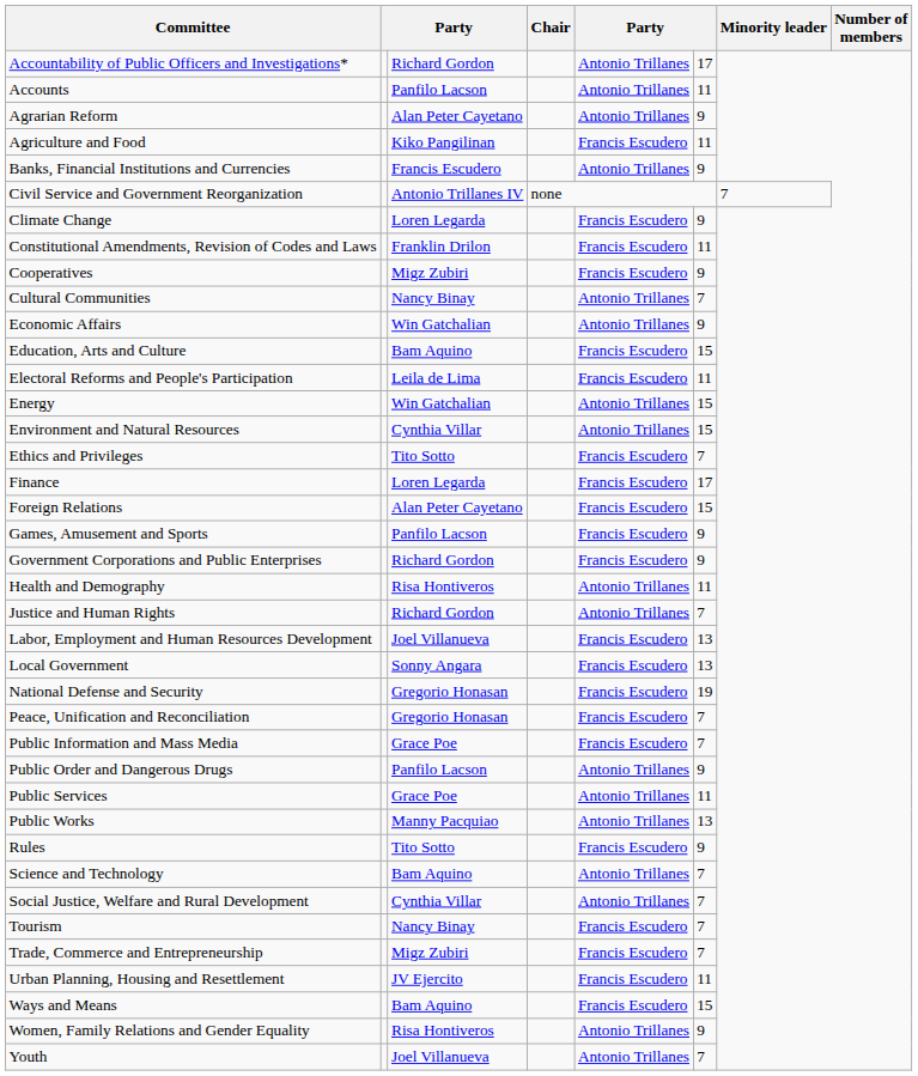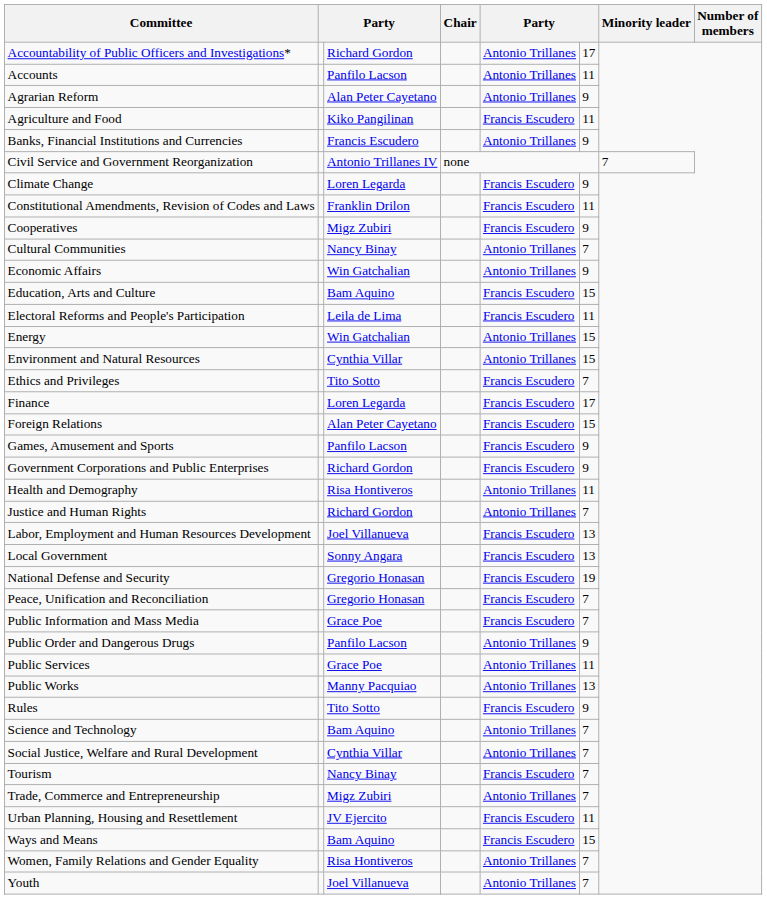Trade, Commerce and Entrepreneurship | column 5: Francis Escudero -> Antonio Trillanes
Women, Family Relations and Gender Equality | column 6: 9 -> 7
